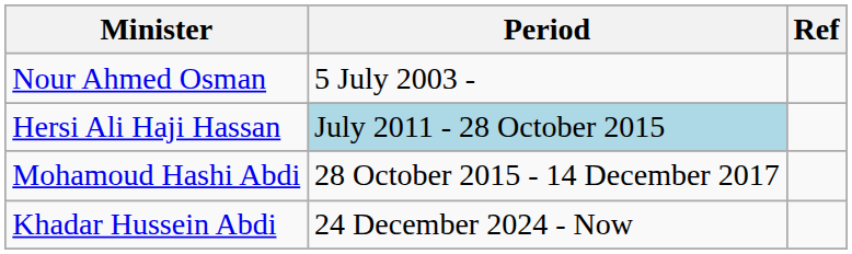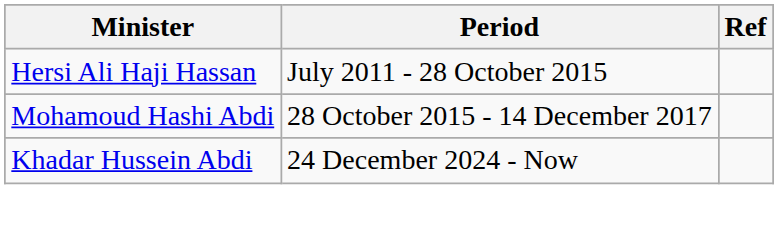- row: Nour Ahmed Osman | 5 July 2003 -
Hersi Ali Haji Hassan | Period: lightblue background -> no background
